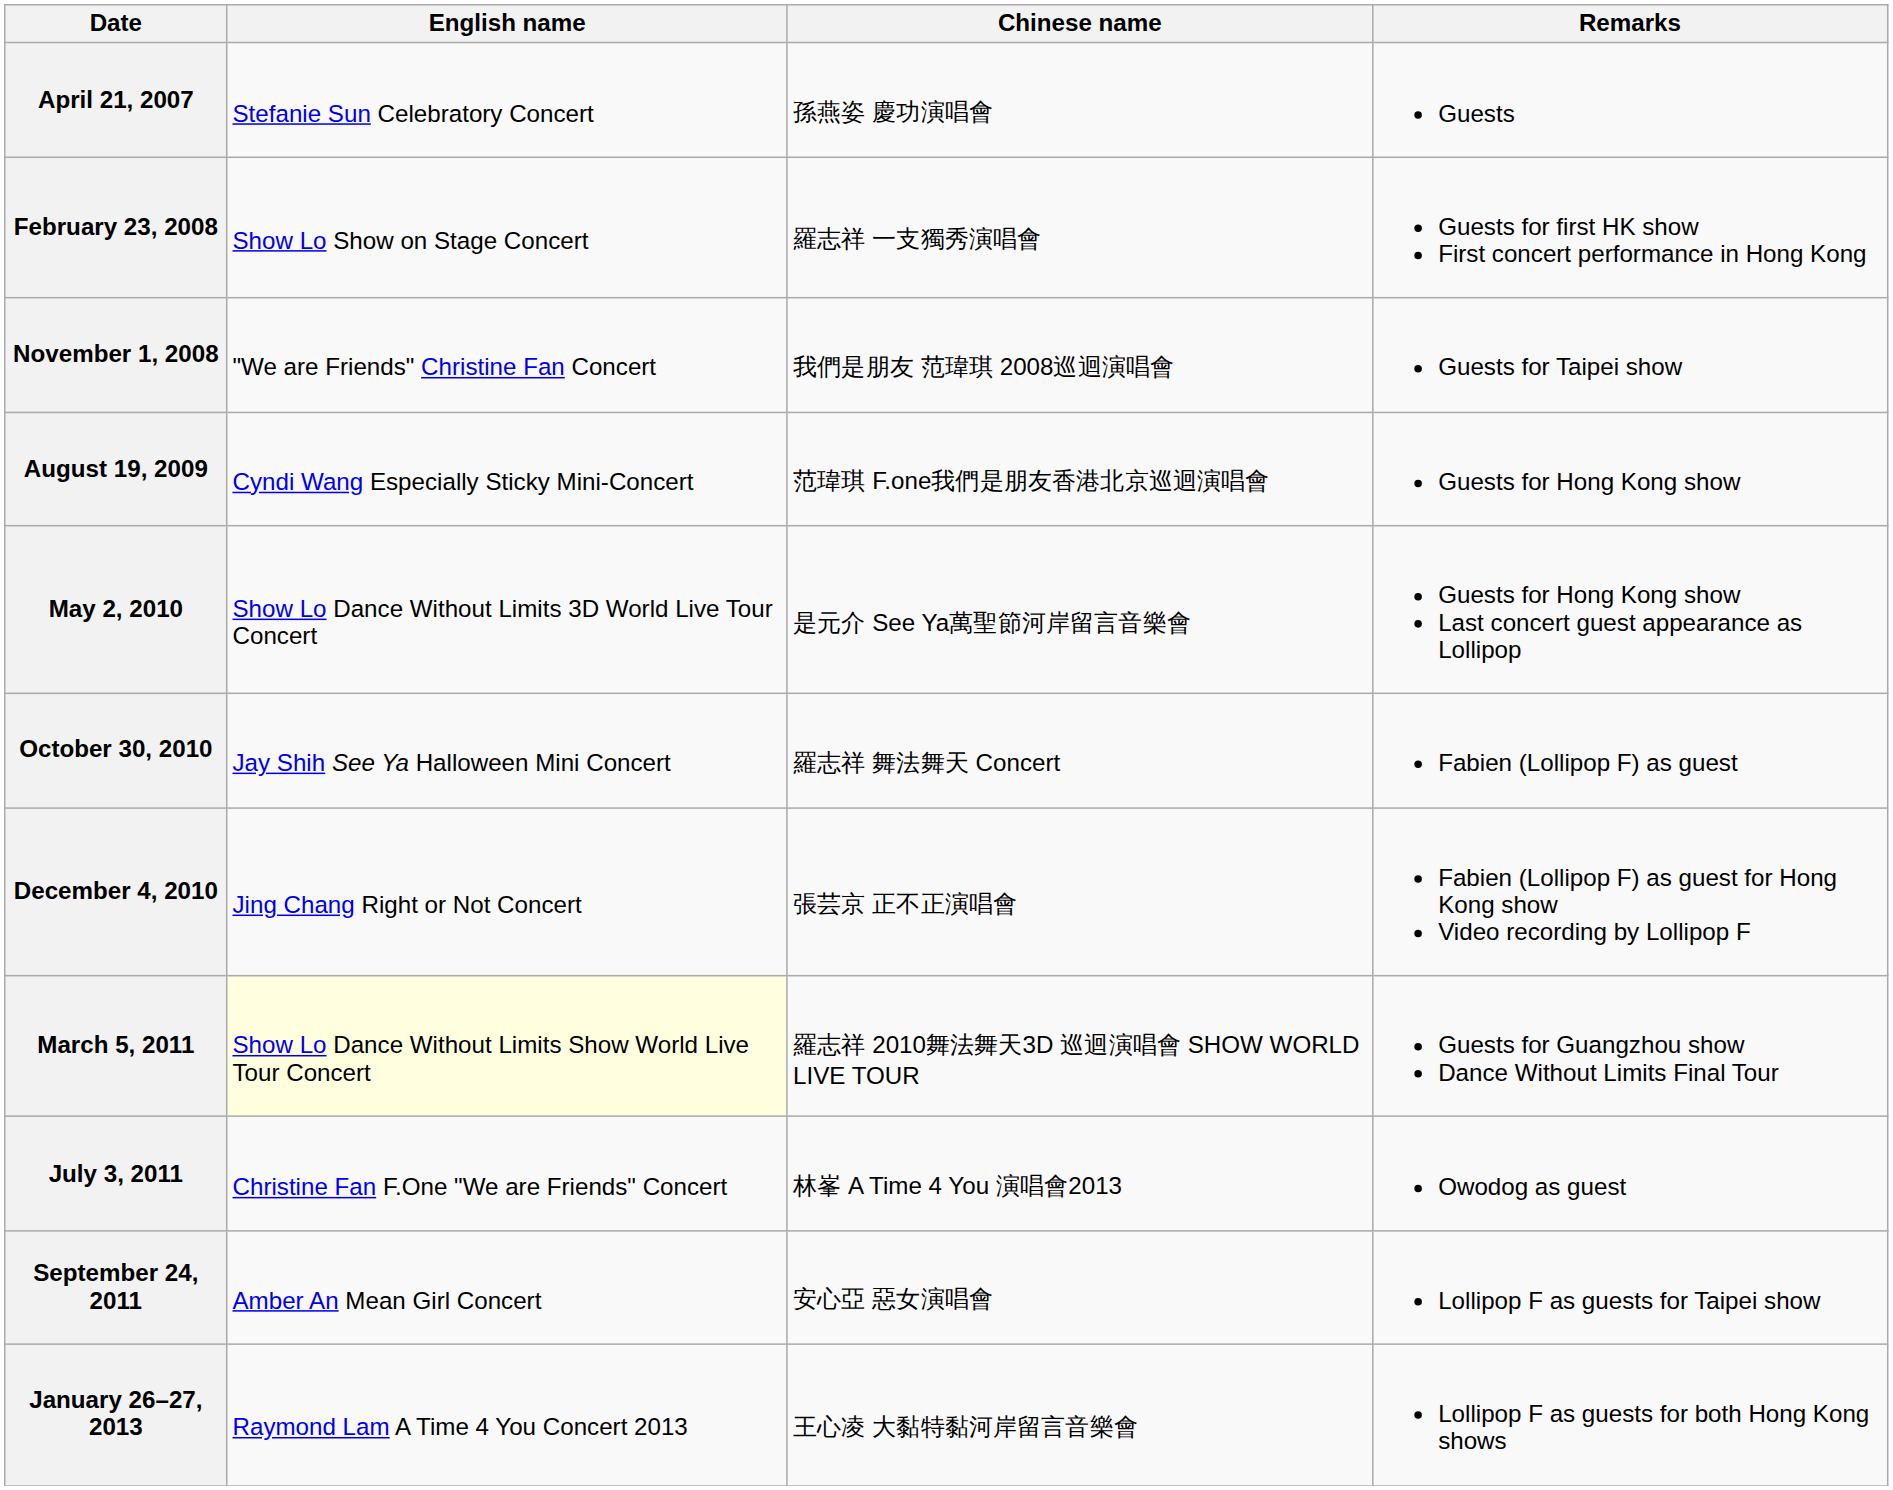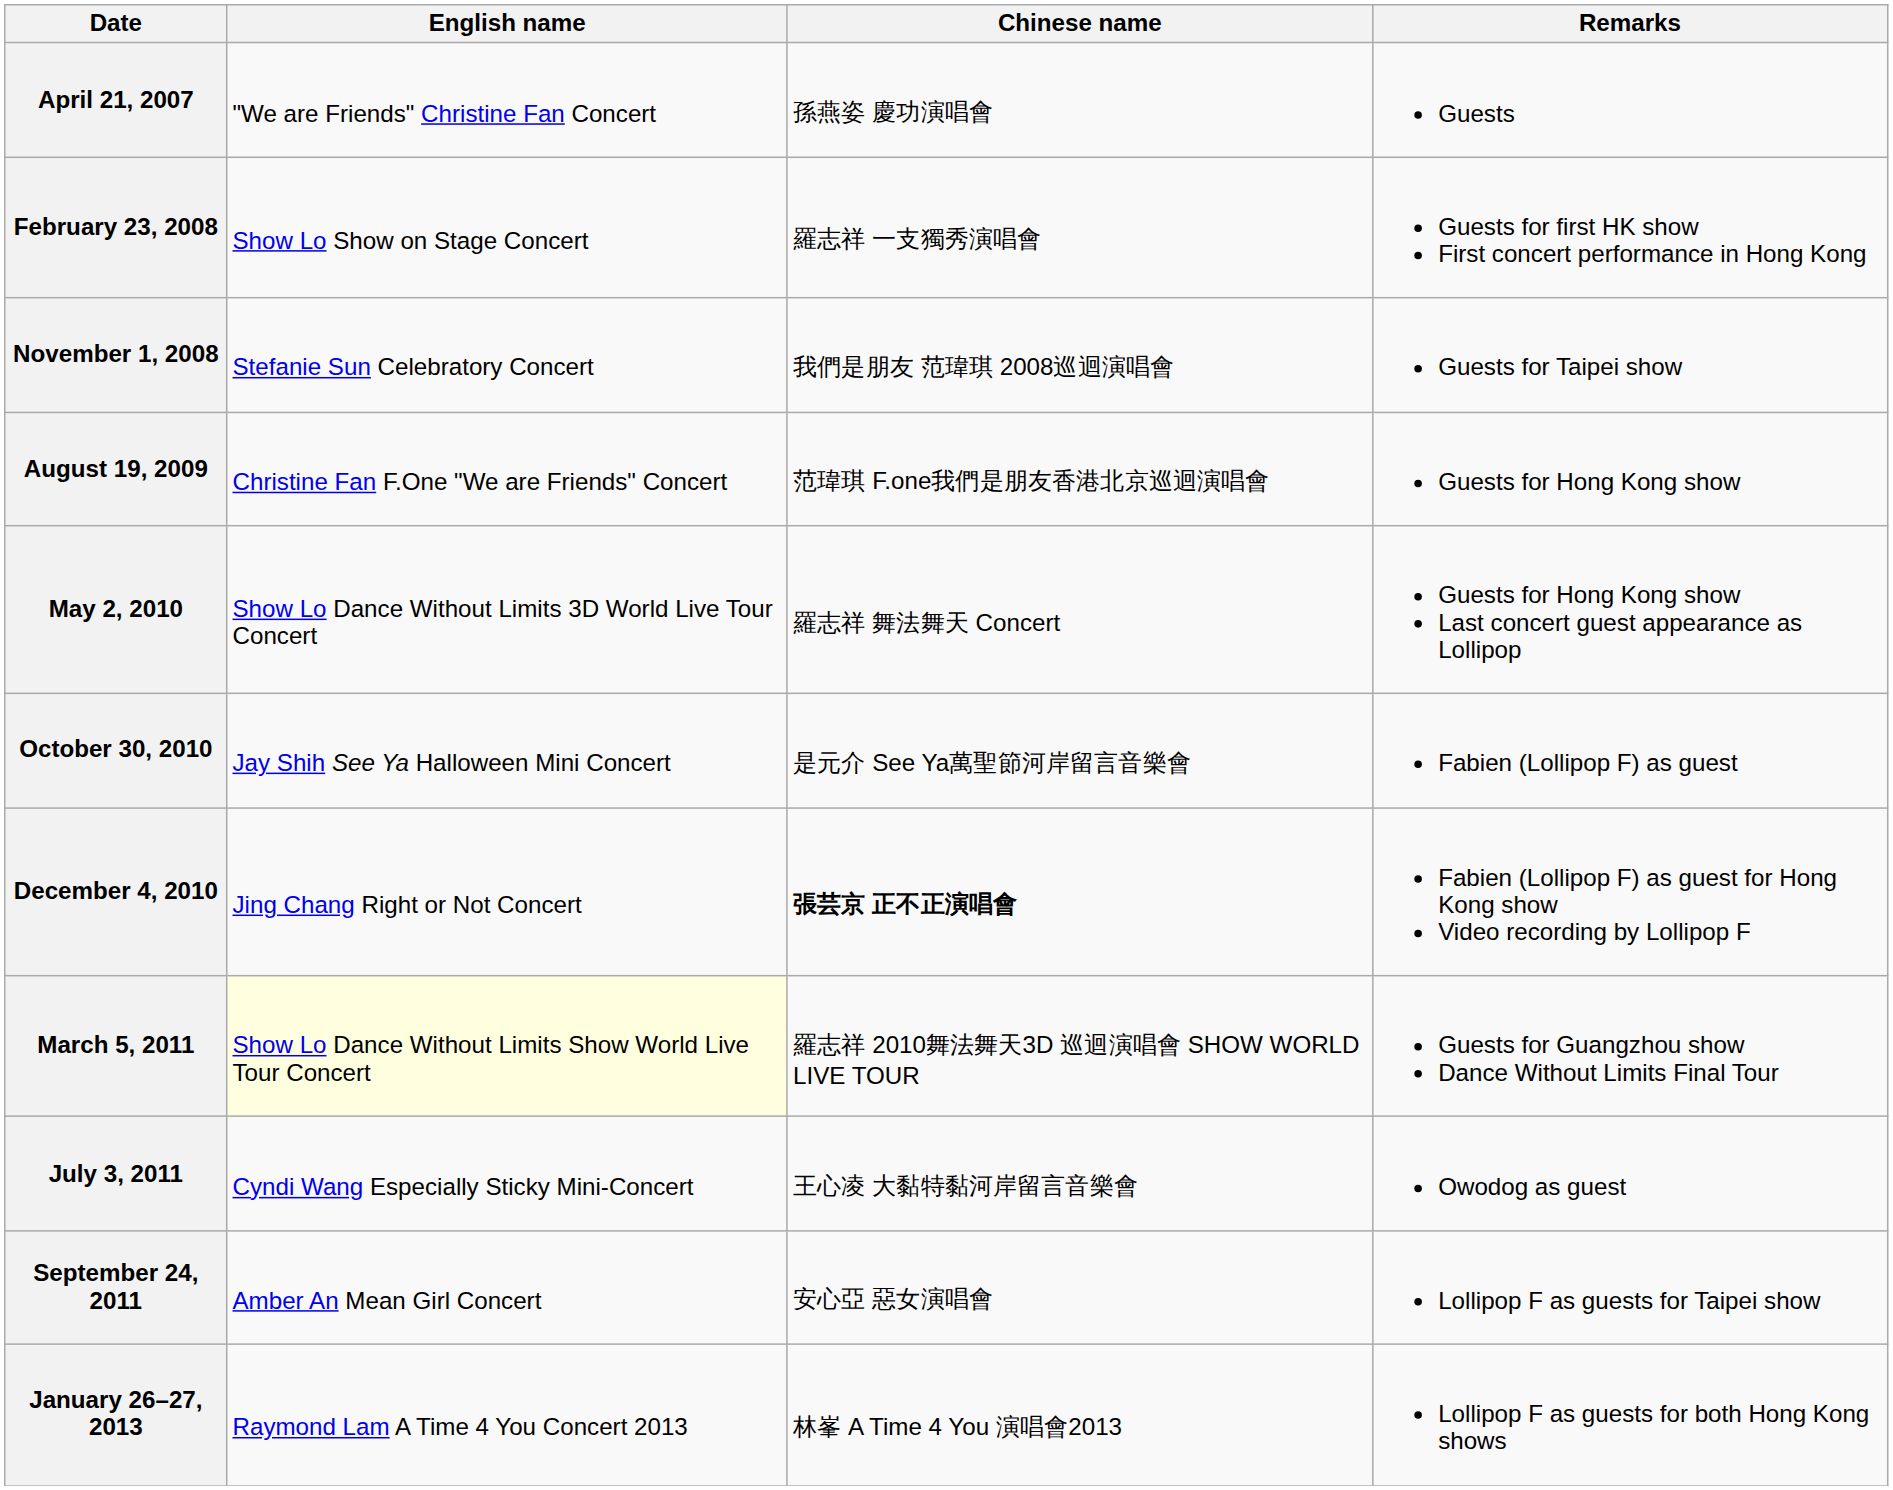April 21, 2007 | English name: Stefanie Sun Celebratory Concert -> "We are Friends" Christine Fan Concert
November 1, 2008 | English name: "We are Friends" Christine Fan Concert -> Stefanie Sun Celebratory Concert
August 19, 2009 | English name: Cyndi Wang Especially Sticky Mini-Concert -> Christine Fan F.One "We are Friends" Concert
May 2, 2010 | Chinese name: 是元介 See Ya萬聖節河岸留言音樂會 -> 羅志祥 舞法舞天 Concert
October 30, 2010 | Chinese name: 羅志祥 舞法舞天 Concert -> 是元介 See Ya萬聖節河岸留言音樂會
December 4, 2010 | Chinese name: normal -> bold
July 3, 2011 | English name: Christine Fan F.One "We are Friends" Concert -> Cyndi Wang Especially Sticky Mini-Concert
July 3, 2011 | Chinese name: 林峯 A Time 4 You 演唱會2013 -> 王心凌 大黏特黏河岸留言音樂會
January 26–27, 2013 | Chinese name: 王心凌 大黏特黏河岸留言音樂會 -> 林峯 A Time 4 You 演唱會2013
